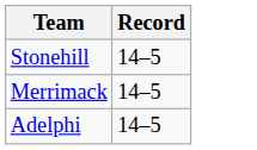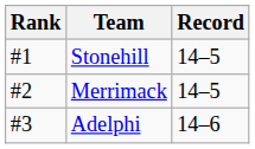+ column: Rank | #1 | #2 | #3
Adelphi | Record: 14–5 -> 14–6
